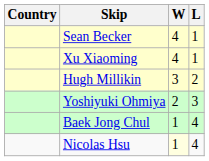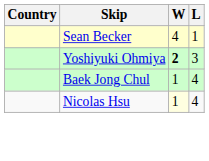- row: Xu Xiaoming | 4 | 1
- row: Hugh Millikin | 3 | 2
Yoshiyuki Ohmiya | W: normal -> bold
